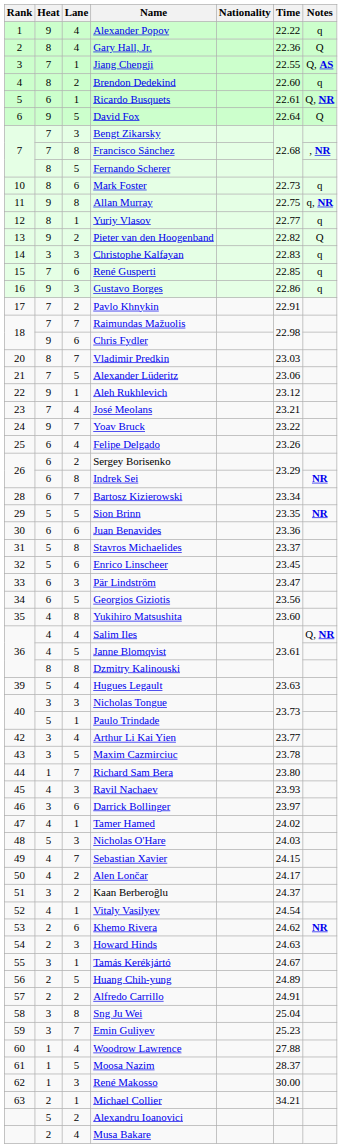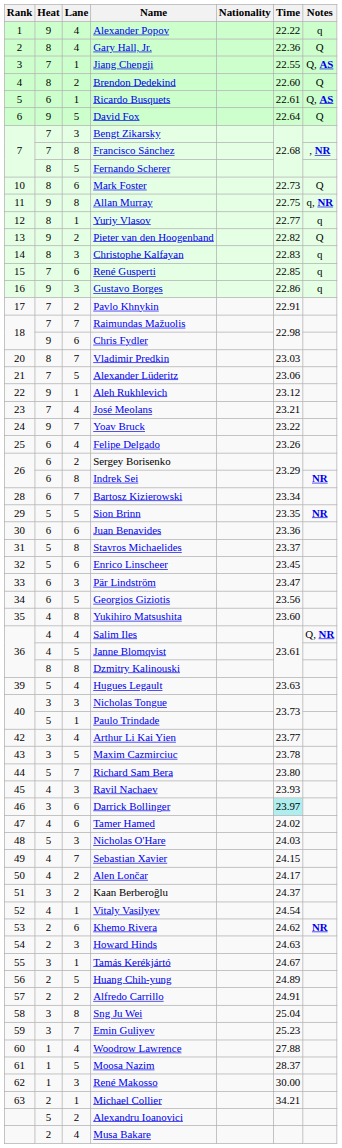Brendon Dedekind | Notes: q -> Q
Ricardo Busquets | Notes: Q, NR -> Q, AS
Mark Foster | Notes: q -> Q
Christophe Kalfayan | Heat: 3 -> 8
Richard Sam Bera | Heat: 1 -> 5
Darrick Bollinger | Time: no background -> paleturquoise background
Tamer Hamed | Lane: 1 -> 6
